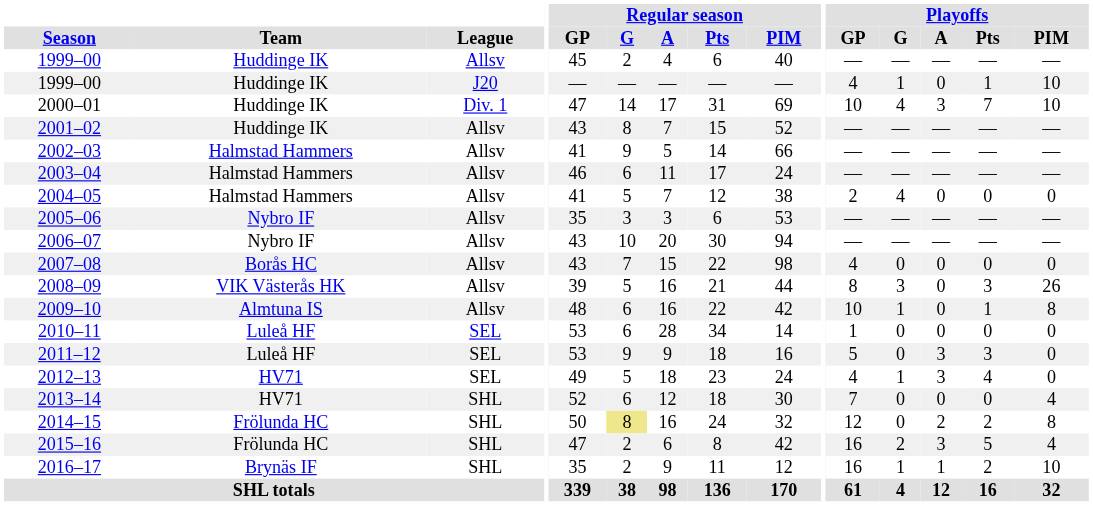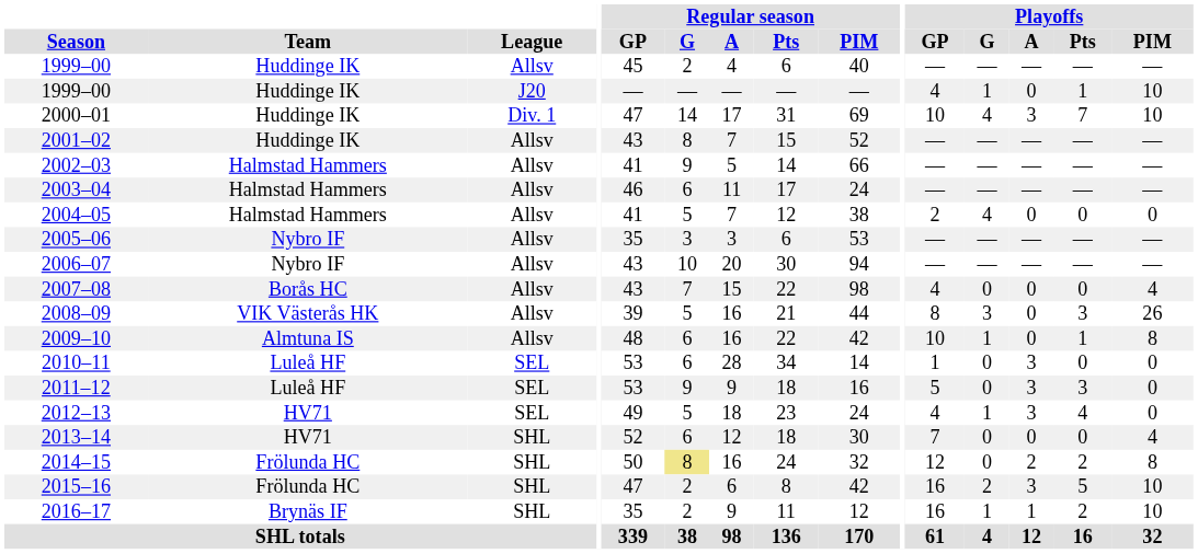2007–08 | Playoffs / PIM: 0 -> 4
2010–11 | Playoffs / A: 0 -> 3
2015–16 | Playoffs / PIM: 4 -> 10
